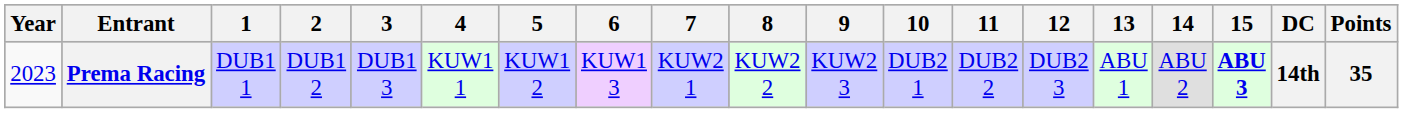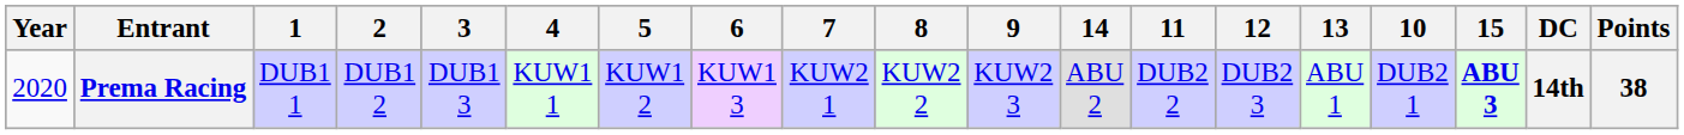columns swapped: 10 <-> 14
Prema Racing | Year: 2023 -> 2020
Prema Racing | Points: 35 -> 38
